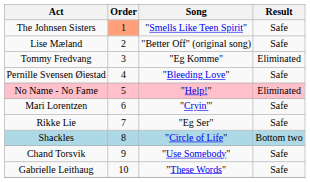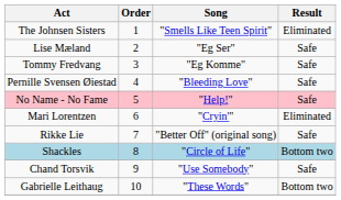The Johnsen Sisters | Order: lightsalmon background -> no background
The Johnsen Sisters | Result: Safe -> Eliminated
Lise Mæland | Song: "Better Off" (original song) -> "Eg Ser"
Tommy Fredvang | Result: Eliminated -> Safe
No Name - No Fame | Result: Eliminated -> Safe
Mari Lorentzen | Result: Safe -> Eliminated
Rikke Lie | Song: "Eg Ser" -> "Better Off" (original song)
Gabrielle Leithaug | Result: Safe -> Bottom two
